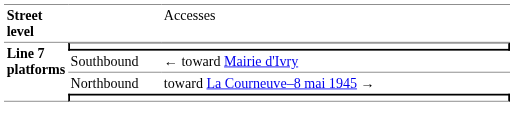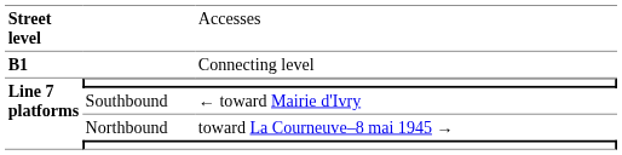+ row: B1 | Connecting level
